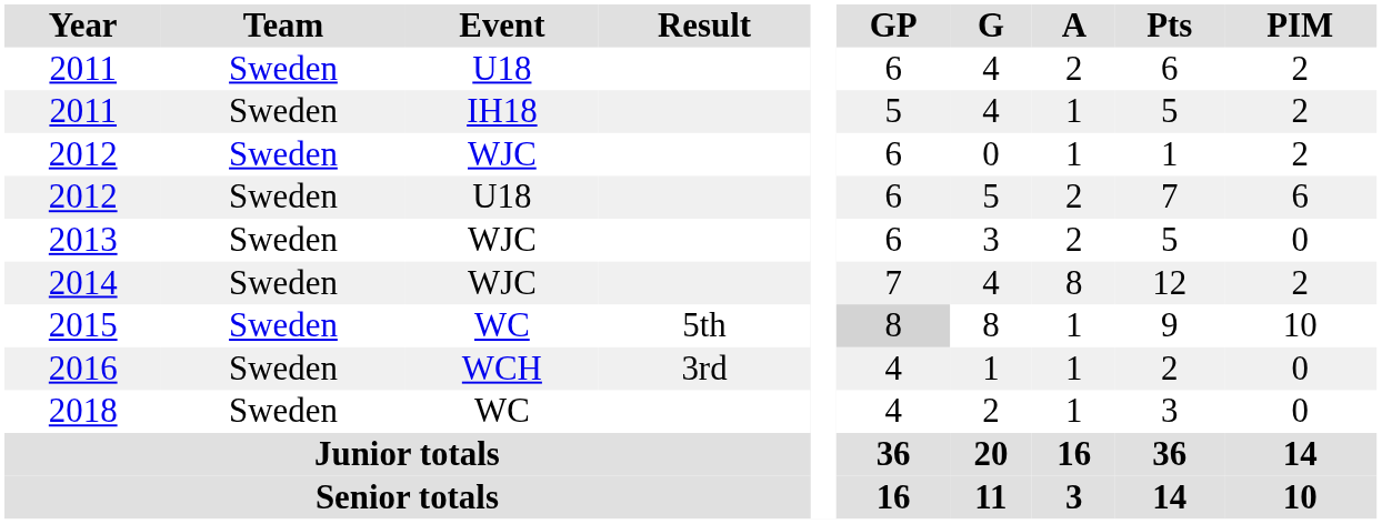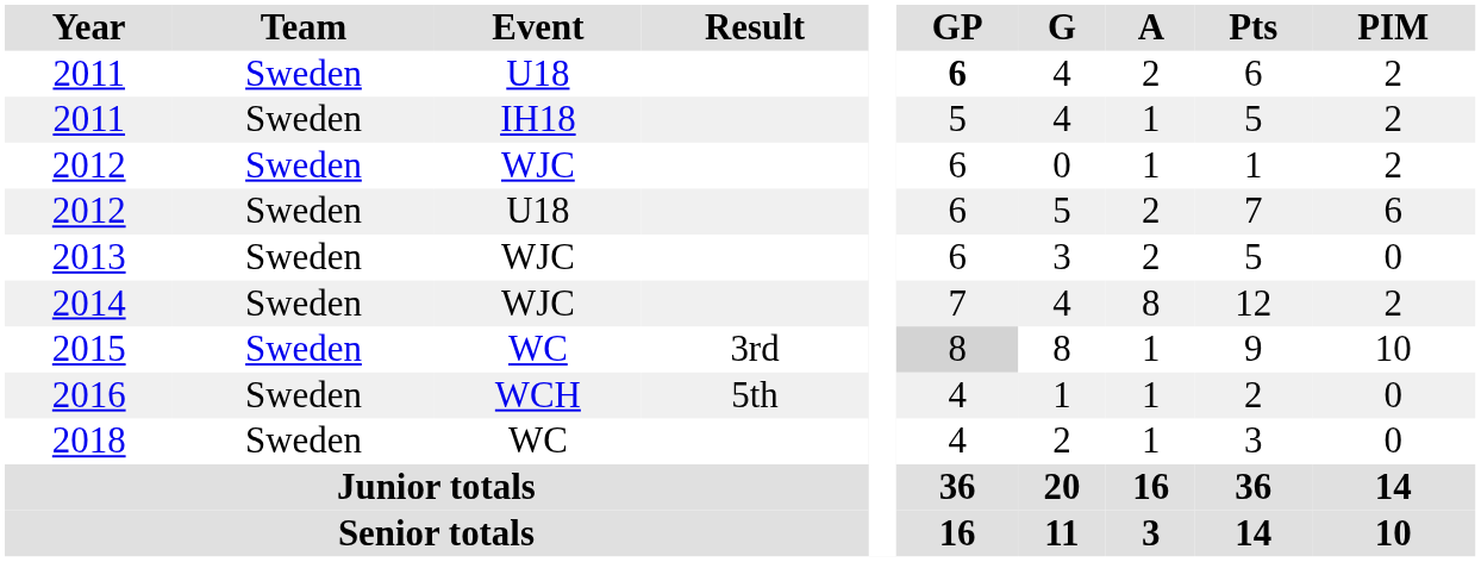2011 / U18 | GP: normal -> bold
2015 | Result: 5th -> 3rd
2016 | Result: 3rd -> 5th
